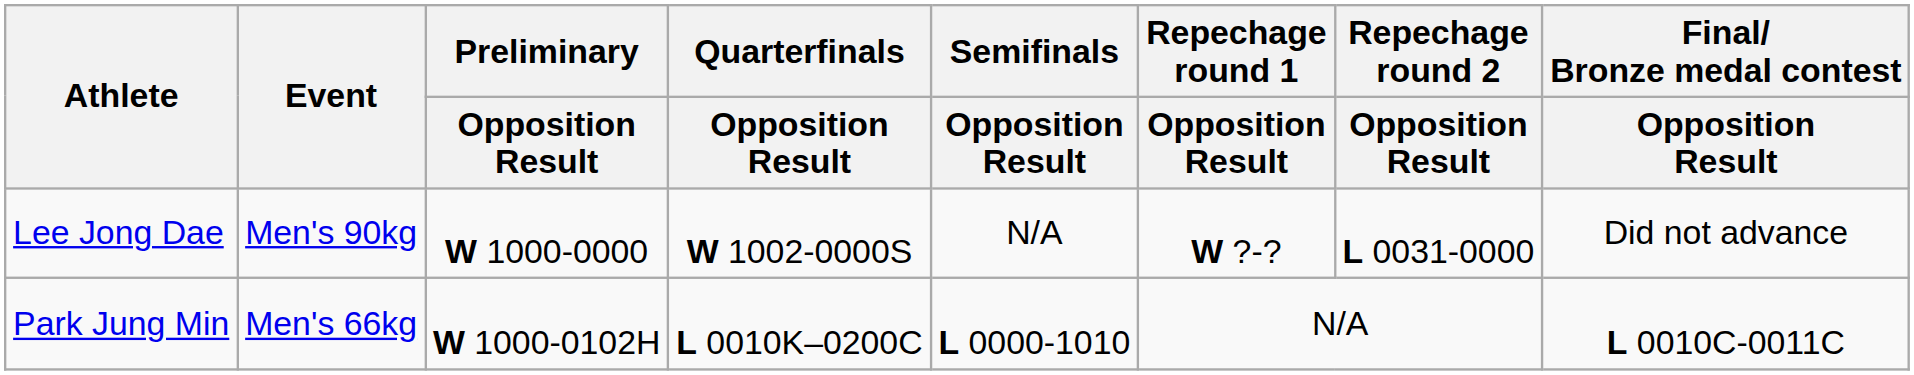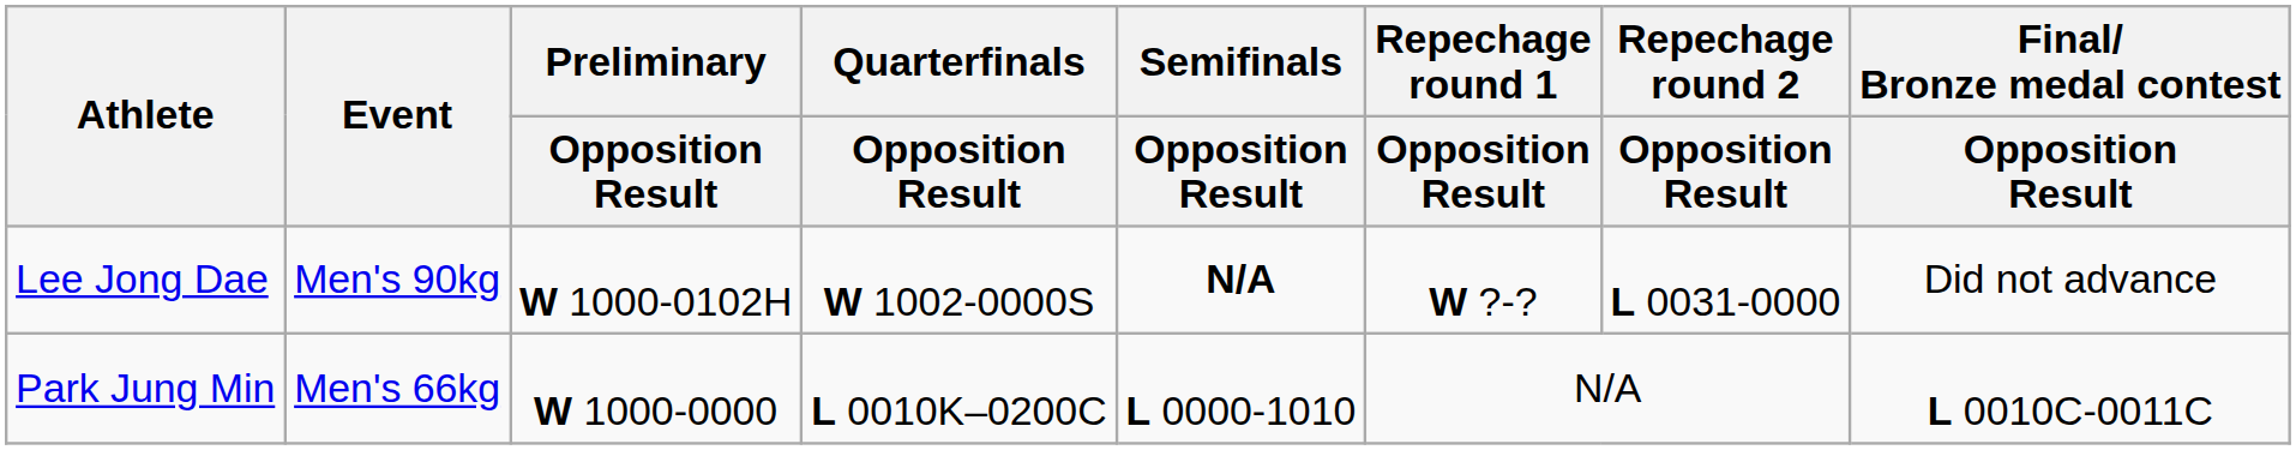Lee Jong Dae | Preliminary / Opposition Result: W 1000-0000 -> W 1000-0102H
Lee Jong Dae | Semifinals / Opposition Result: normal -> bold
Park Jung Min | Preliminary / Opposition Result: W 1000-0102H -> W 1000-0000
